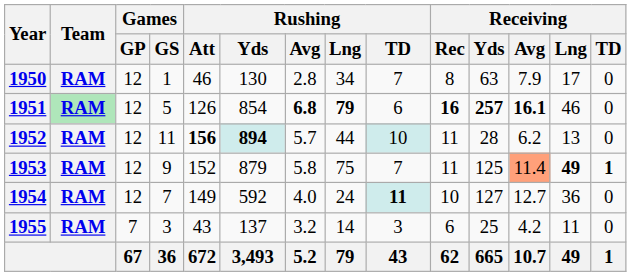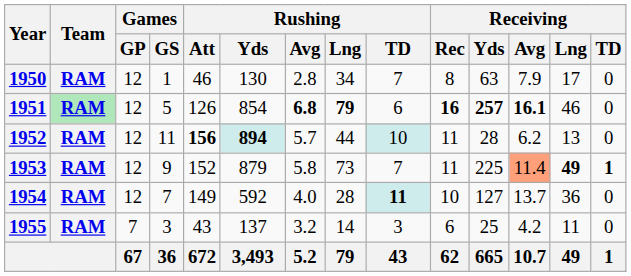1953 | Rushing / Lng: 75 -> 73
1953 | Receiving / Yds: 125 -> 225
1954 | Rushing / Lng: 24 -> 28
1954 | Receiving / Avg: 12.7 -> 13.7
